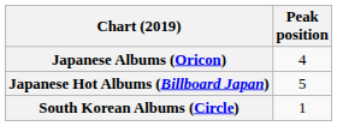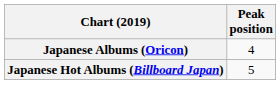- row: South Korean Albums (Circle) | 1
